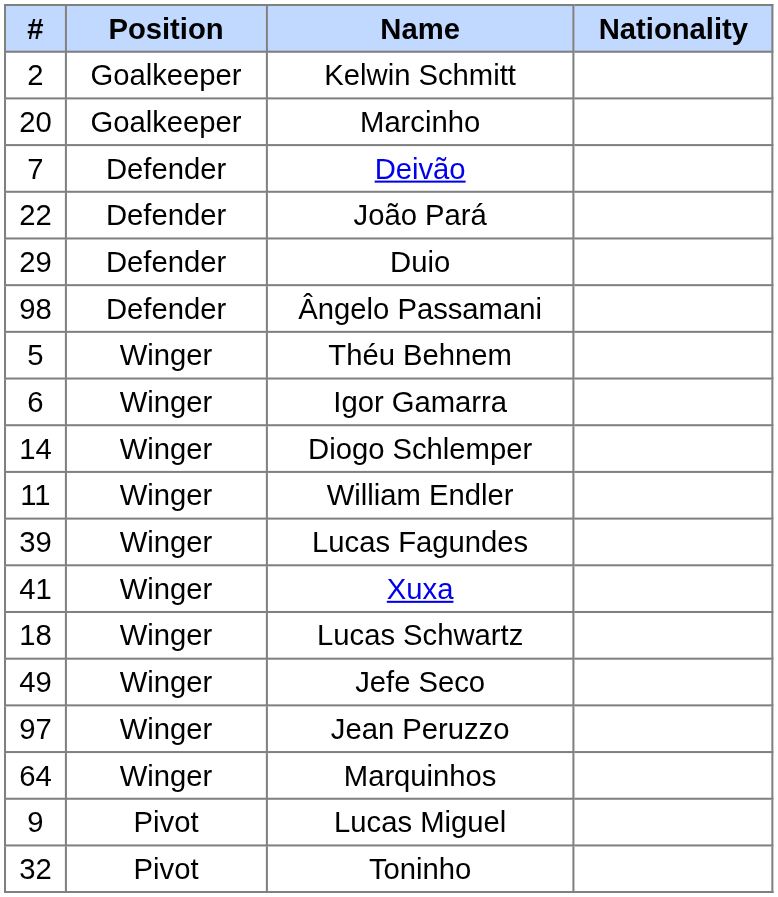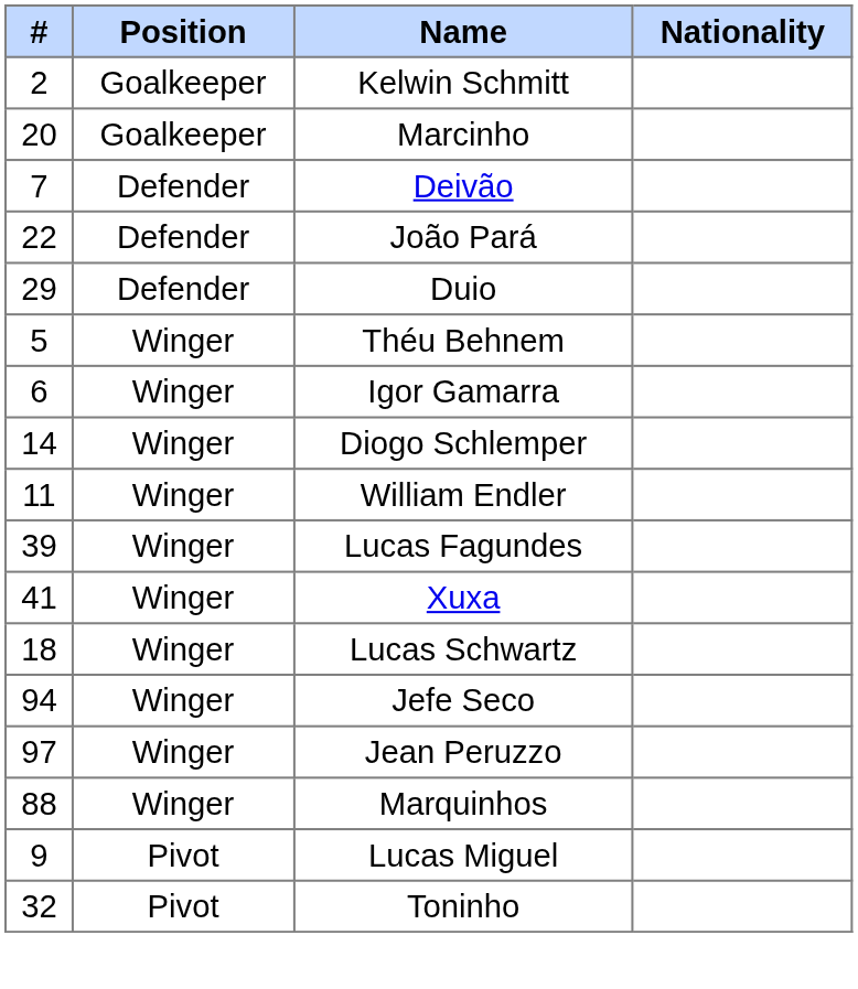- row: 98 | Defender | Ângelo Passamani
Jefe Seco | #: 49 -> 94
Marquinhos | #: 64 -> 88
